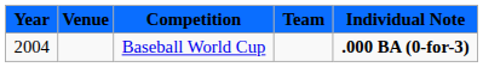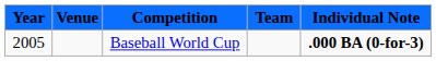Baseball World Cup | Year: 2004 -> 2005
